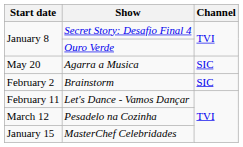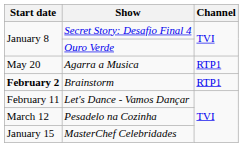Agarra a Musica | Channel: SIC -> RTP1
Brainstorm | Start date: normal -> bold
Brainstorm | Channel: SIC -> RTP1
